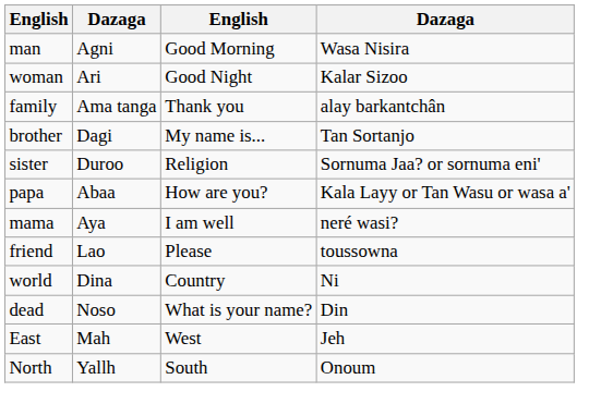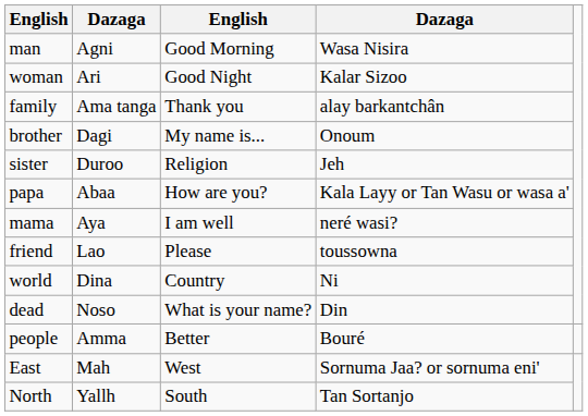brother | column 4: Tan Sortanjo -> Onoum
sister | column 4: Sornuma Jaa? or sornuma eni' -> Jeh
+ row: people | Amma | Better | Bouré
East | column 4: Jeh -> Sornuma Jaa? or sornuma eni'
North | column 4: Onoum -> Tan Sortanjo
